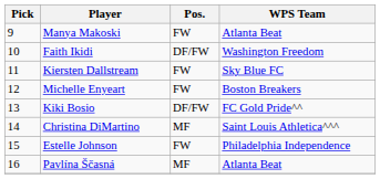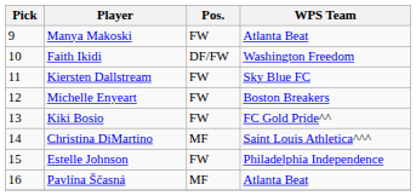Kiki Bosio | Pos.: DF/FW -> FW
